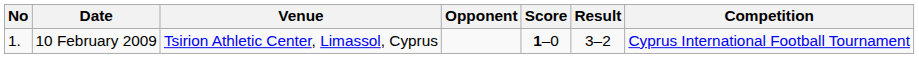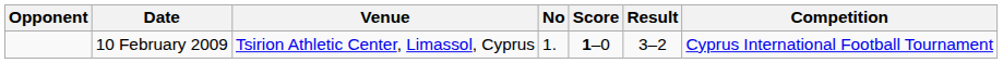columns swapped: No <-> Opponent
